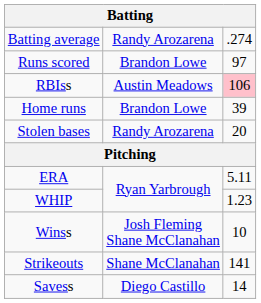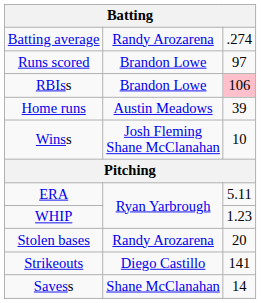RBIss | column 2: Austin Meadows -> Brandon Lowe
Home runs | column 2: Brandon Lowe -> Austin Meadows
rows swapped: Stolen bases <-> Winss
Strikeouts | column 2: Shane McClanahan -> Diego Castillo
Savess | column 2: Diego Castillo -> Shane McClanahan
